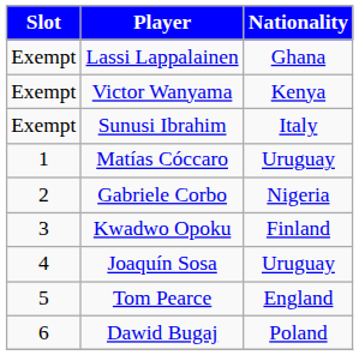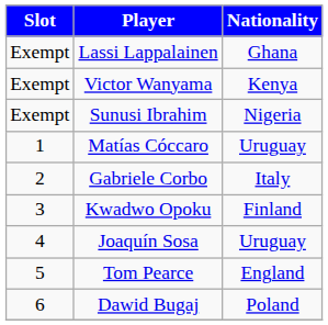Sunusi Ibrahim | Nationality: Italy -> Nigeria
Gabriele Corbo | Nationality: Nigeria -> Italy
